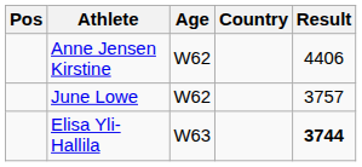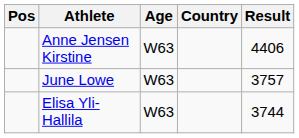Anne Jensen Kirstine | Age: W62 -> W63
June Lowe | Age: W62 -> W63
Elisa Yli-Hallila | Result: bold -> normal
